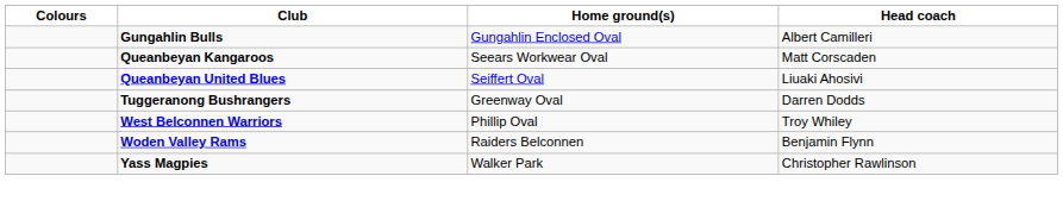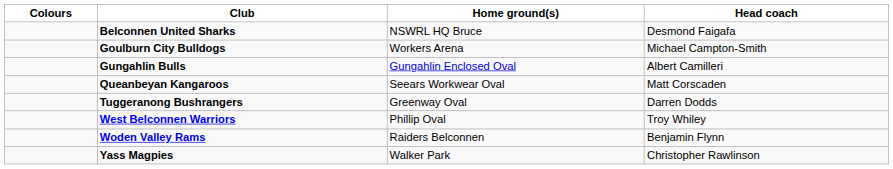+ row: Belconnen United Sharks | NSWRL HQ Bruce | Desmond Faigafa
+ row: Goulburn City Bulldogs | Workers Arena | Michael Campton-Smith
- row: Queanbeyan United Blues | Seiffert Oval | Liuaki Ahosivi
